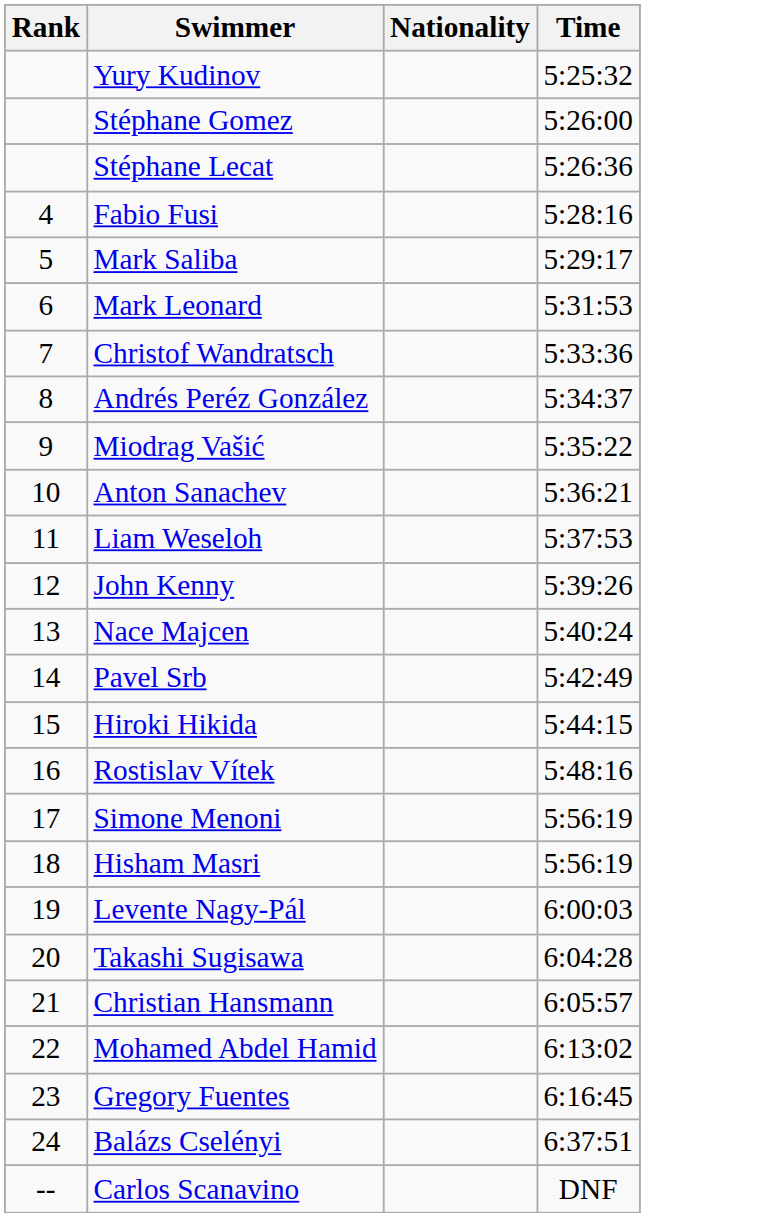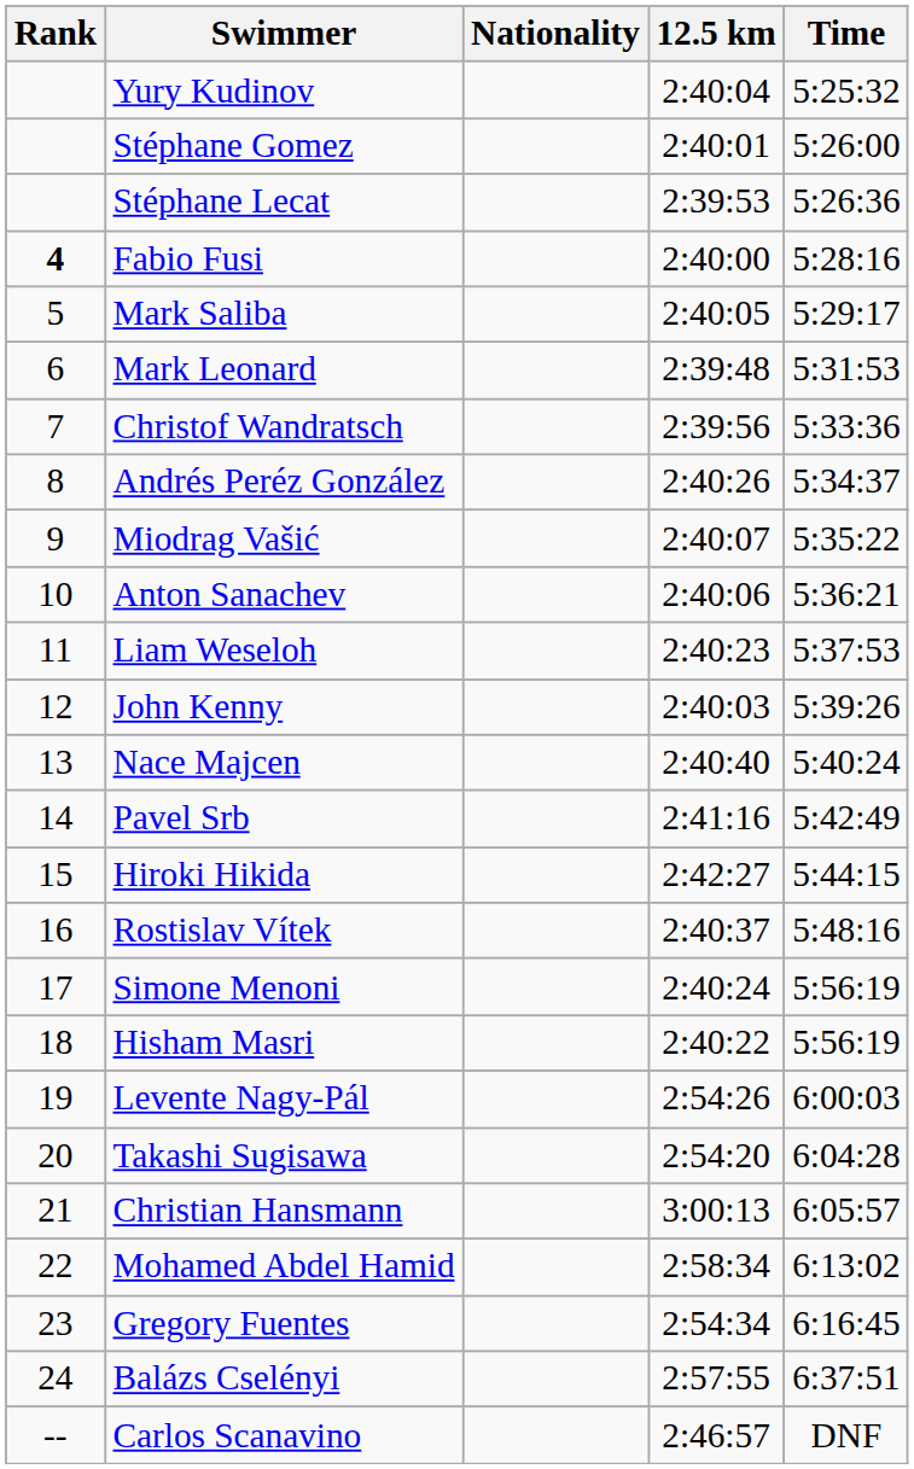+ column: 12.5 km | 2:40:04 | 2:40:01 | 2:39:53 | 2:40:00 | 2:40:05 | 2:39:48 | 2:39:56 | 2:40:26 | 2:40:07 | 2:40:06 | 2:40:23 | 2:40:03 | 2:40:40 | 2:41:16 | 2:42:27 | 2:40:37 | 2:40:24 | 2:40:22 | 2:54:26 | 2:54:20 | 3:00:13 | 2:58:34 | 2:54:34 | 2:57:55 | 2:46:57
Fabio Fusi | Rank: normal -> bold
